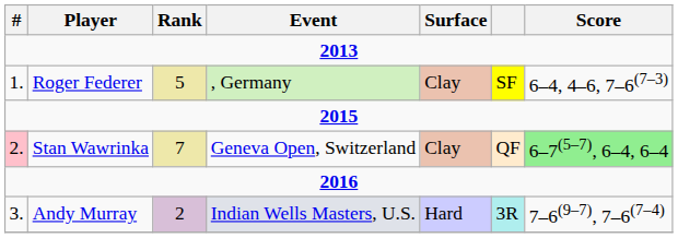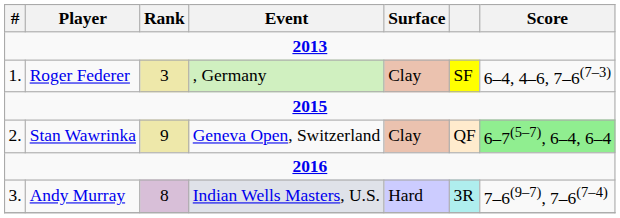Roger Federer | Rank: 5 -> 3
Stan Wawrinka | #: pink background -> no background
Stan Wawrinka | Rank: 7 -> 9
Andy Murray | Rank: 2 -> 8
